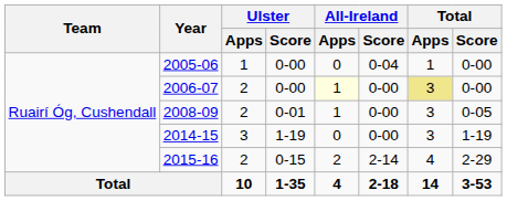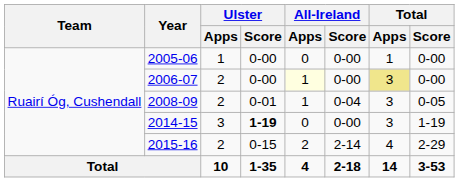2005-06 | All-Ireland / Score: 0-04 -> 0-00
2008-09 | All-Ireland / Score: 0-00 -> 0-04
2014-15 | Ulster / Score: normal -> bold
